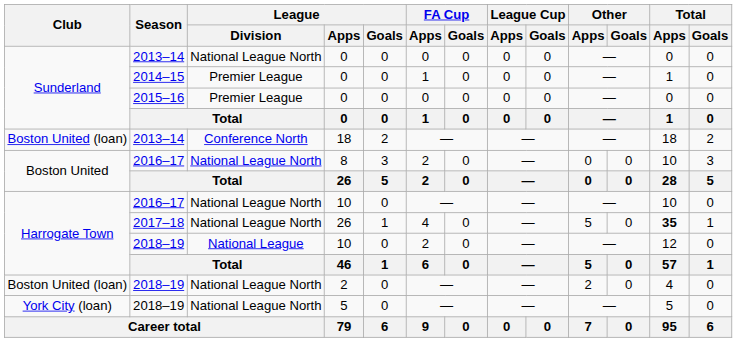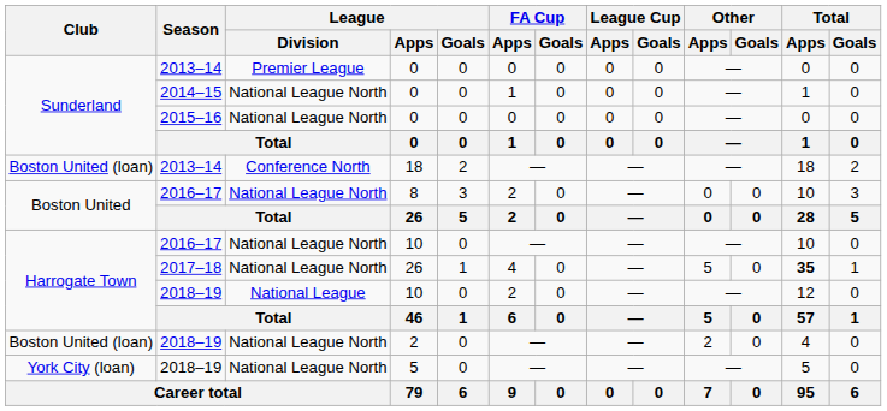2013–14 / 0 | League / Division: National League North -> Premier League
2014–15 / 0 | League / Division: Premier League -> National League North
2015–16 / 0 | League / Division: Premier League -> National League North
